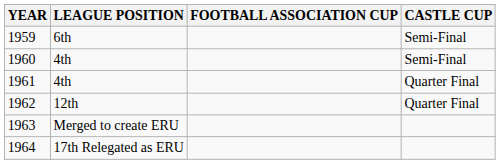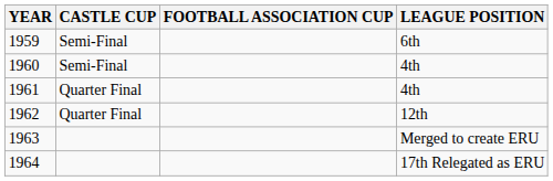columns swapped: LEAGUE POSITION <-> CASTLE CUP
